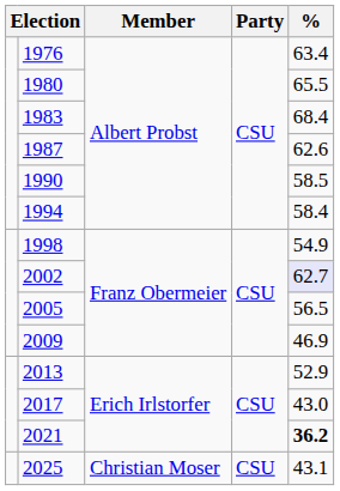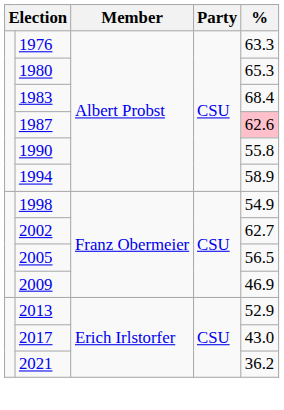1976 | %: 63.4 -> 63.3
1980 | %: 65.5 -> 65.3
1987 | %: no background -> pink background
1990 | %: 58.5 -> 55.8
1994 | %: 58.4 -> 58.9
2002 | %: lavender background -> no background
2021 | %: bold -> normal
- row: 2025 | Christian Moser | CSU | 43.1
